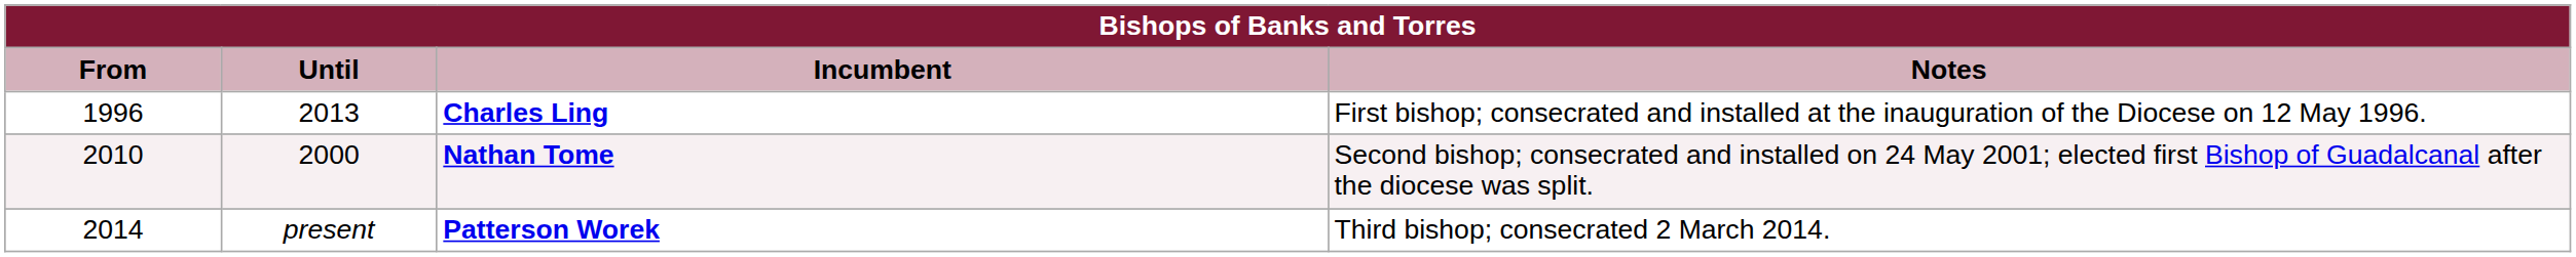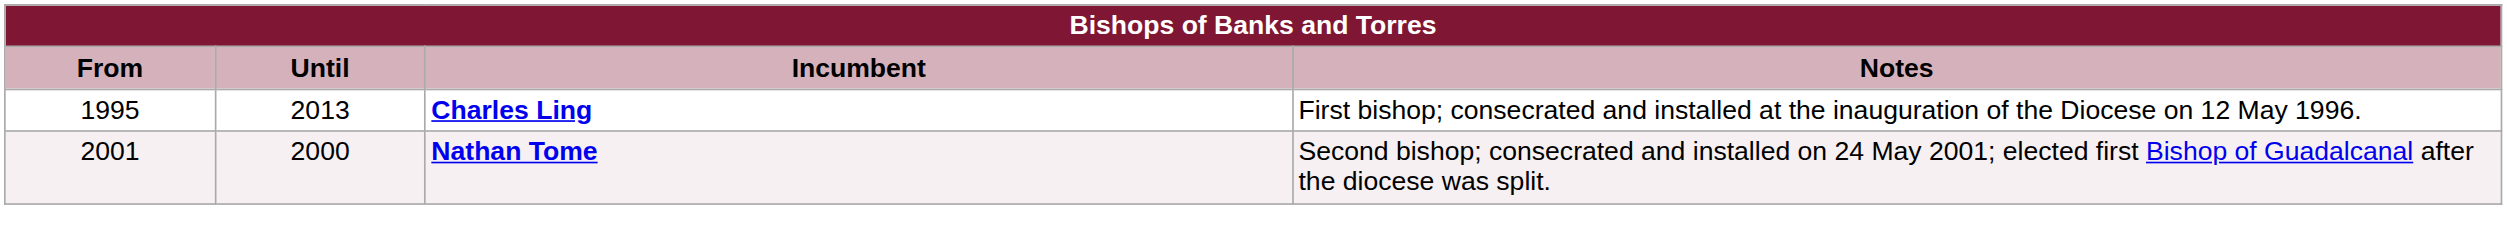Charles Ling | From: 1996 -> 1995
Nathan Tome | From: 2010 -> 2001
- row: 2014 | present | Patterson Worek | Third bishop; consecrated 2 March 2014.
